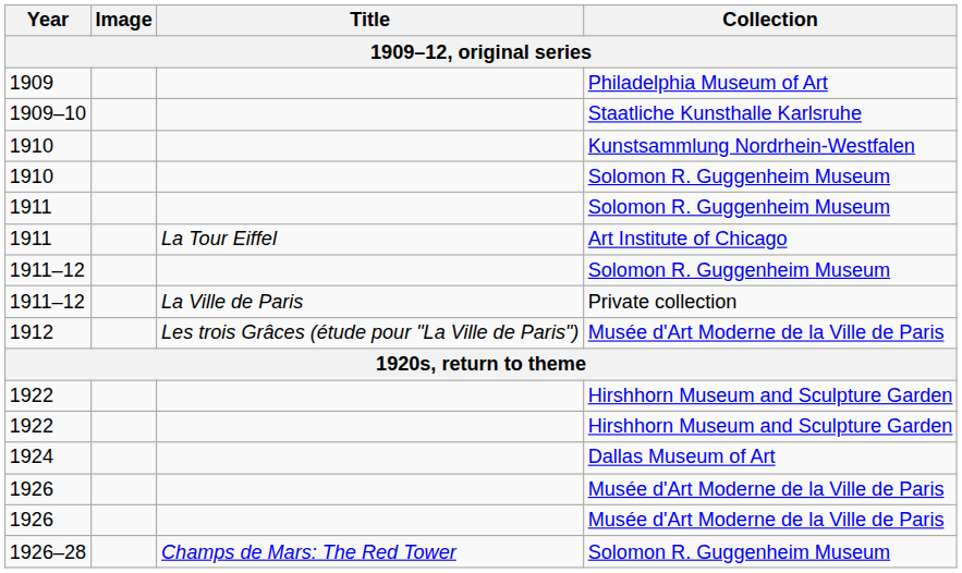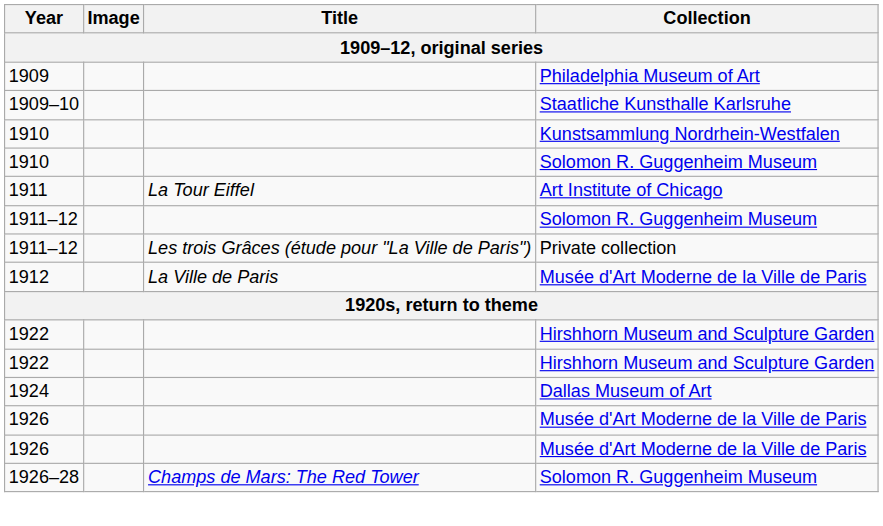- row: 1911 | Solomon R. Guggenheim Museum
1911–12 / Private collection | Title: La Ville de Paris -> Les trois Grâces (étude pour "La Ville de Paris")
1912 | Title: Les trois Grâces (étude pour "La Ville de Paris") -> La Ville de Paris
